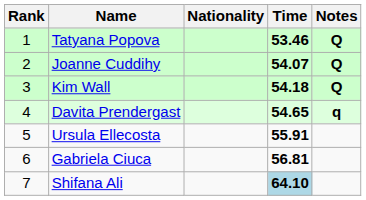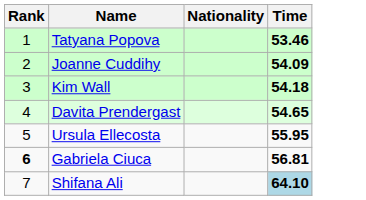- column: Notes | Q | Q | Q | q
Joanne Cuddihy | Time: 54.07 -> 54.09
Ursula Ellecosta | Time: 55.91 -> 55.95
Gabriela Ciuca | Rank: normal -> bold
